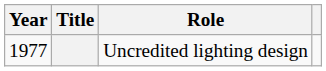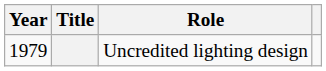Uncredited lighting design | Year: 1977 -> 1979
